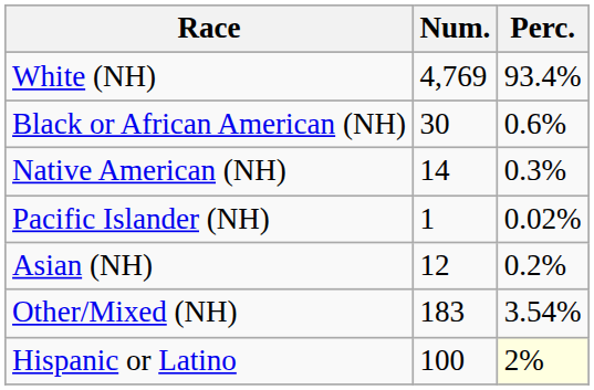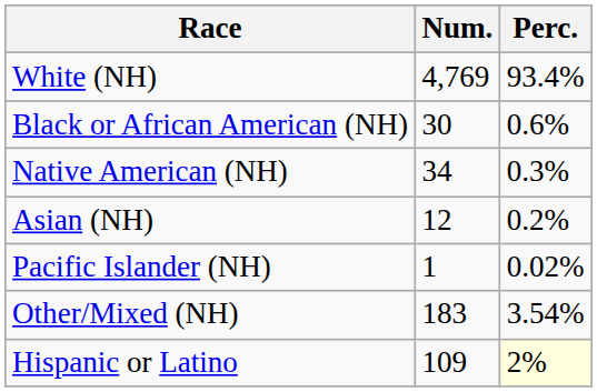Native American (NH) | Num.: 14 -> 34
rows swapped: Asian (NH) <-> Pacific Islander (NH)
Hispanic or Latino | Num.: 100 -> 109
